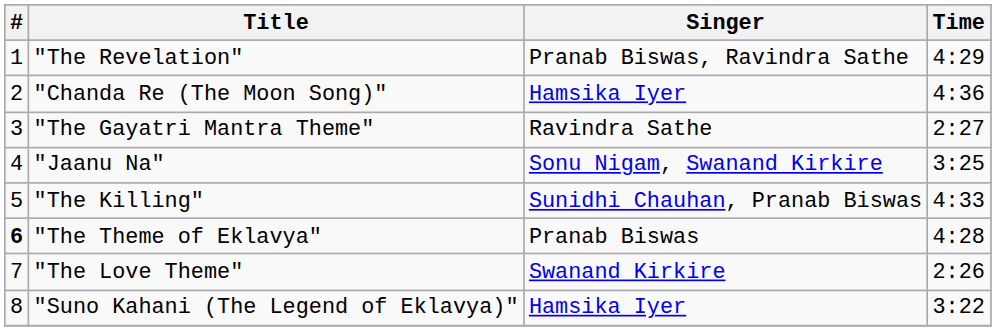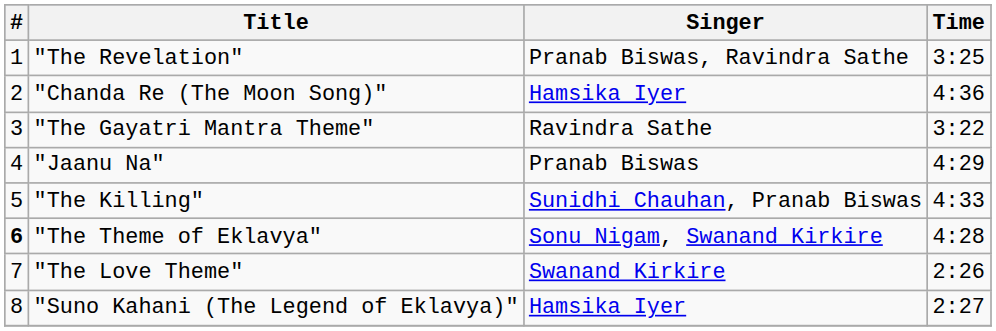"The Revelation" | Time: 4:29 -> 3:25
"The Gayatri Mantra Theme" | Time: 2:27 -> 3:22
"Jaanu Na" | Singer: Sonu Nigam, Swanand Kirkire -> Pranab Biswas
"Jaanu Na" | Time: 3:25 -> 4:29
"The Theme of Eklavya" | Singer: Pranab Biswas -> Sonu Nigam, Swanand Kirkire
"Suno Kahani (The Legend of Eklavya)" | Time: 3:22 -> 2:27
